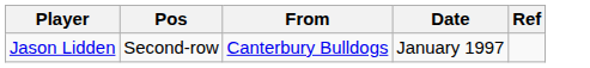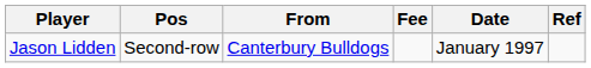+ column: Fee
